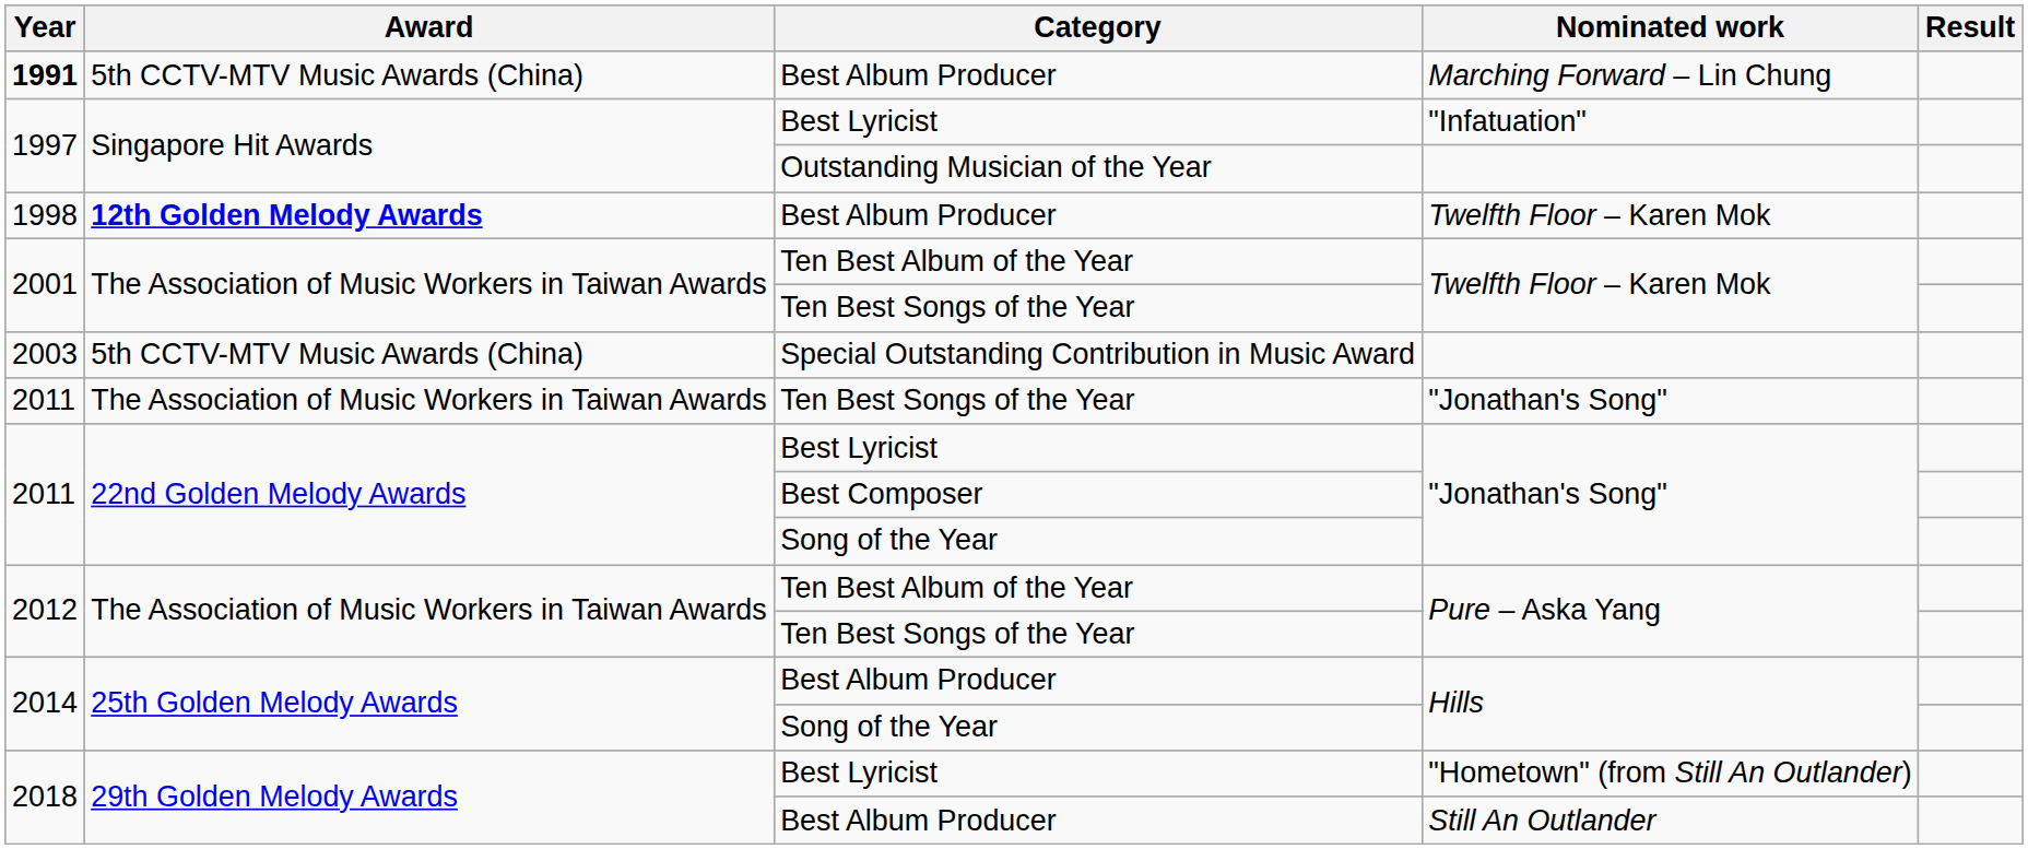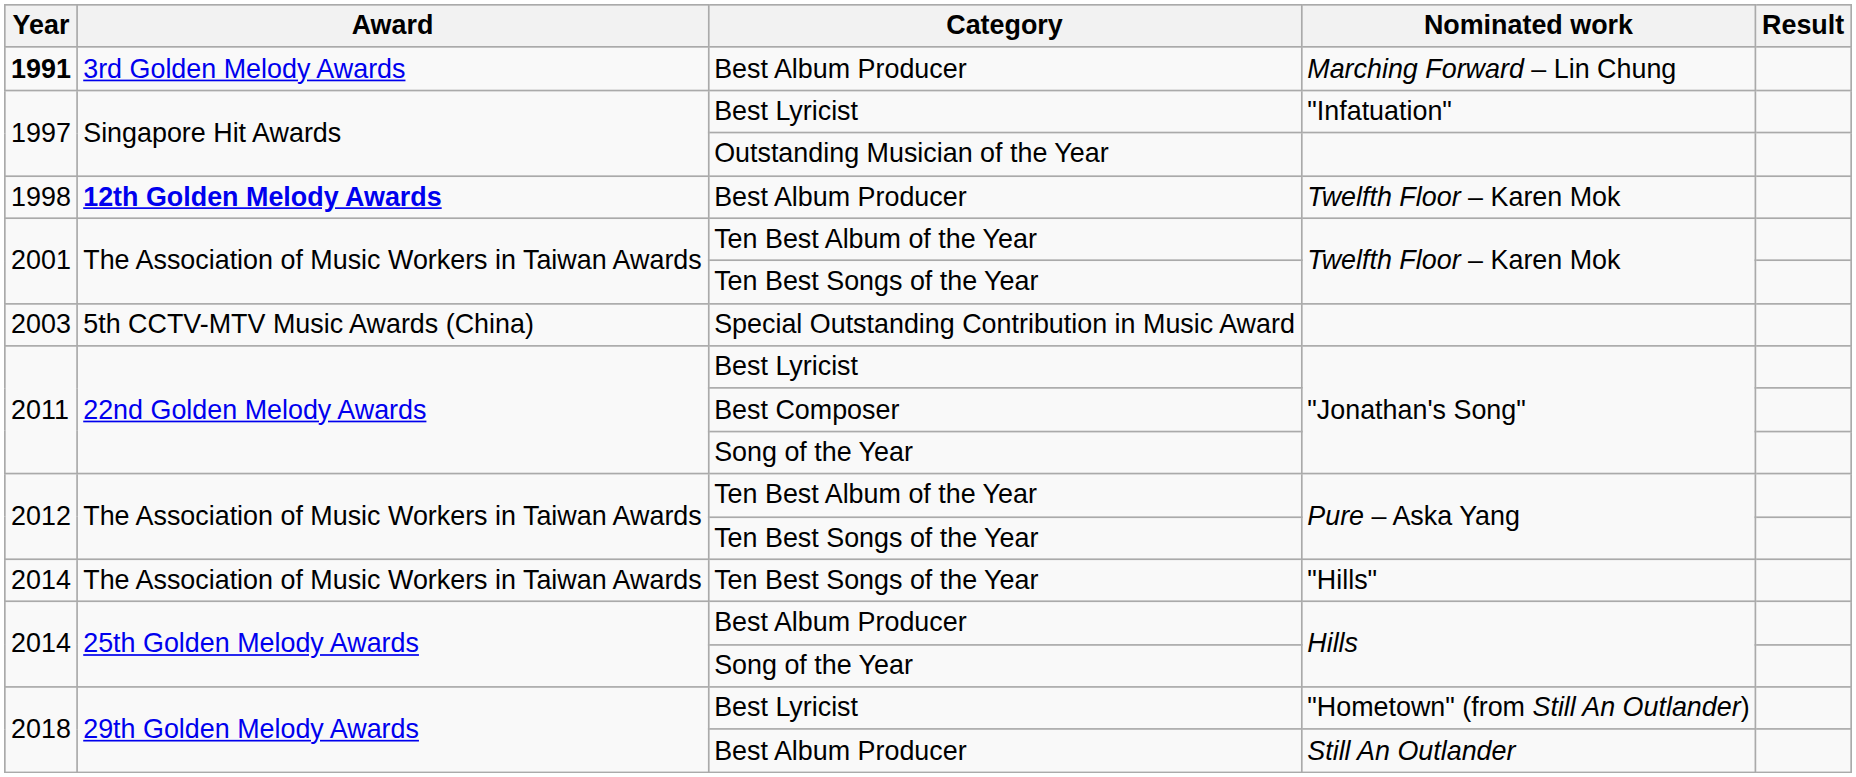Marching Forward – Lin Chung | Award: 5th CCTV-MTV Music Awards (China) -> 3rd Golden Melody Awards
- row: 2011 | The Association of Music Workers in Taiwan Awards | Ten Best Songs of the Year | "Jonathan's Song"
+ row: 2014 | The Association of Music Workers in Taiwan Awards | Ten Best Songs of the Year | "Hills"
